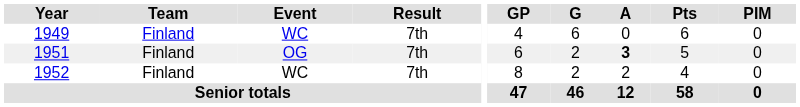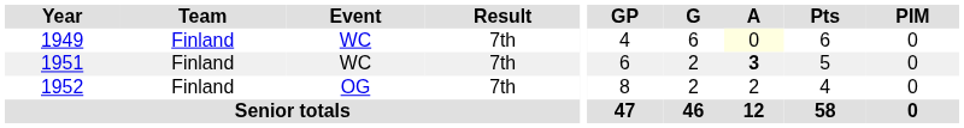1949 | A: no background -> lightyellow background
1951 | Event: OG -> WC
1952 | Event: WC -> OG
